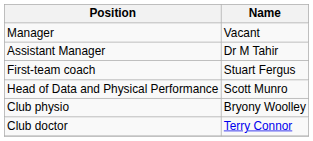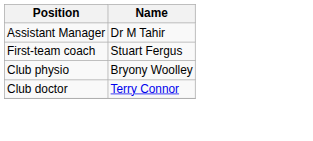- row: Manager | Vacant
- row: Head of Data and Physical Performance | Scott Munro
